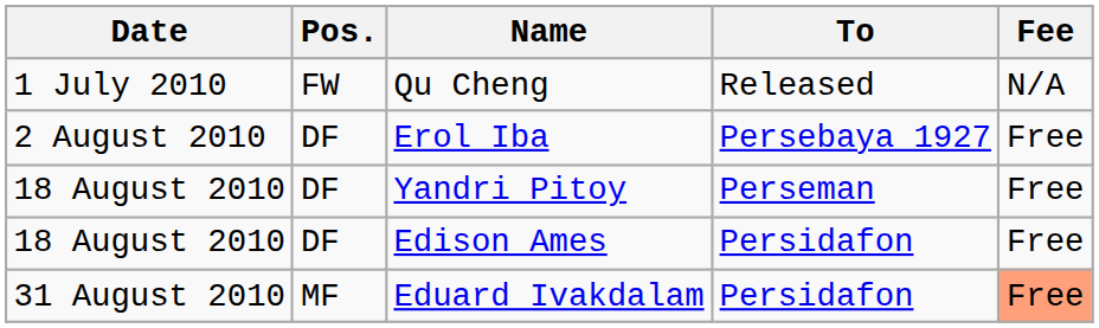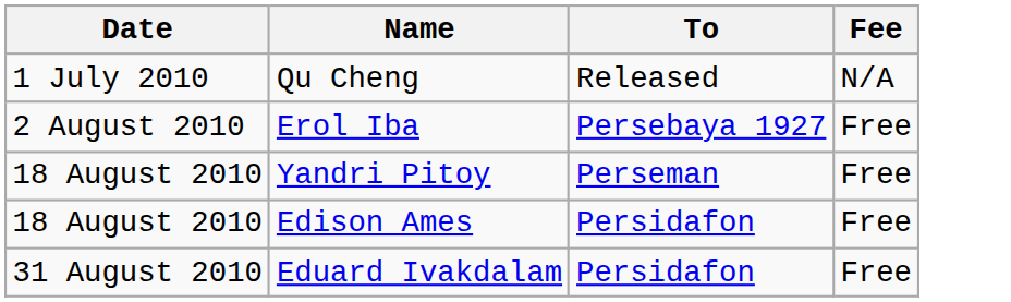- column: Pos. | FW | DF | DF | DF | MF
Eduard Ivakdalam | Fee: lightsalmon background -> no background
